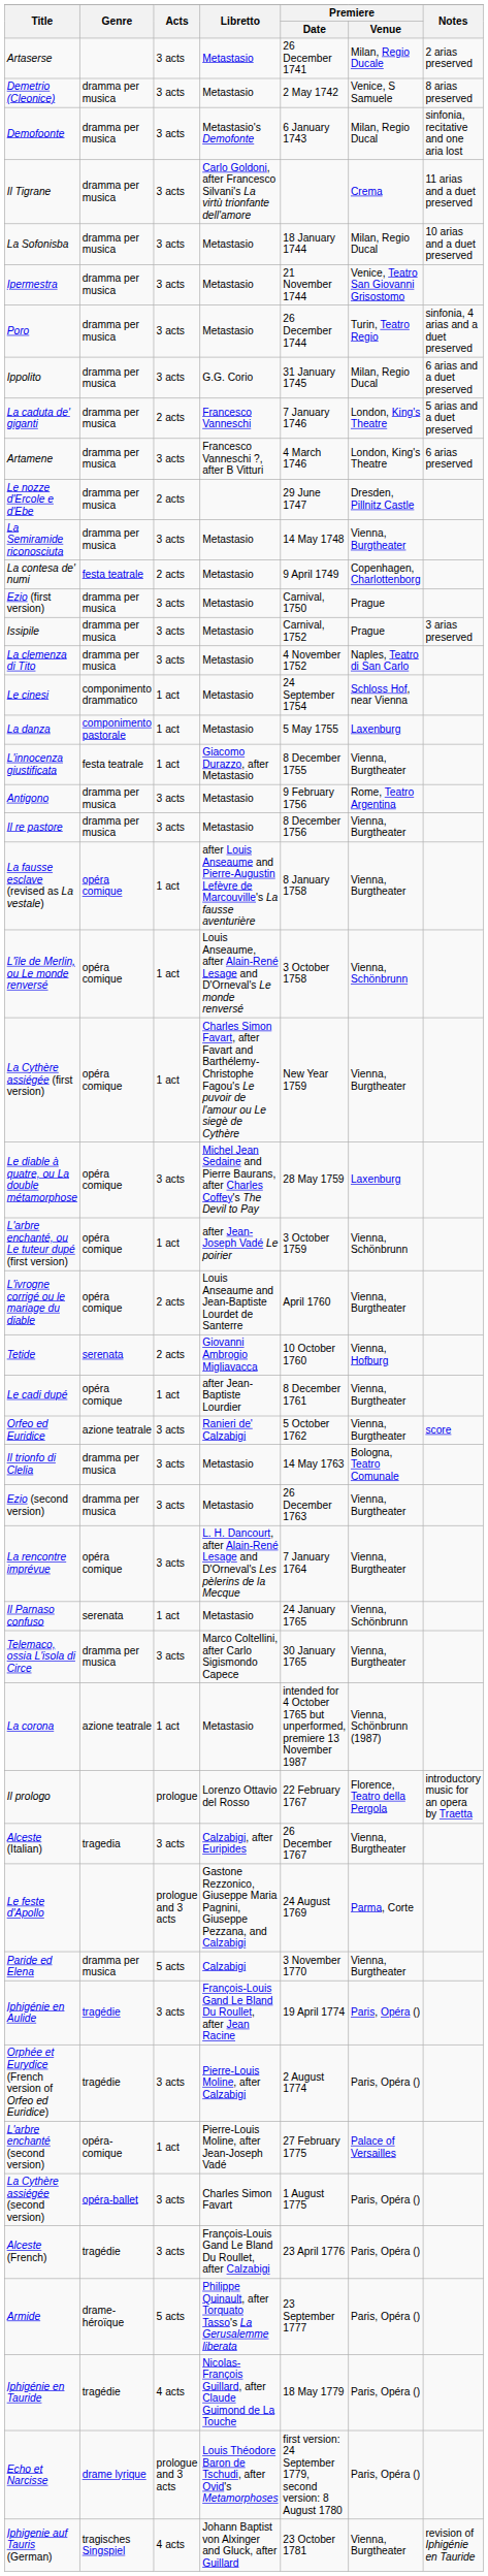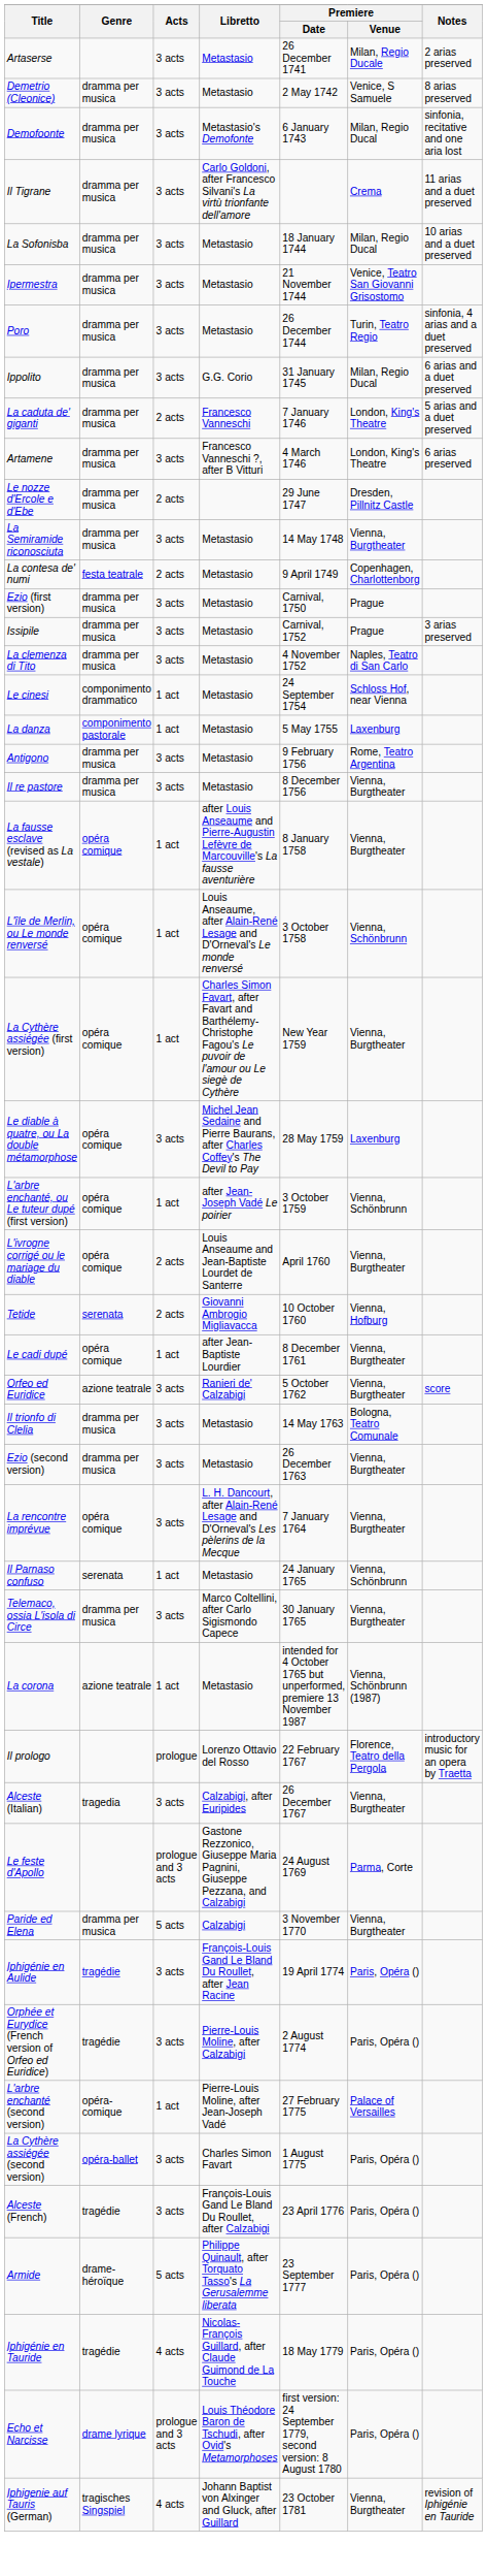- row: L'innocenza giustificata | festa teatrale | 1 act | Giacomo Durazzo, after Metastasio | 8 December 1755 | Vienna, Burgtheater
